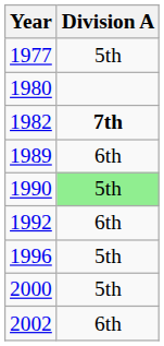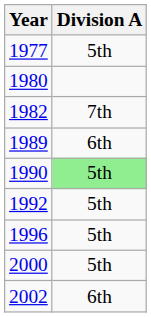1982 | Division A: bold -> normal
1992 | Division A: 6th -> 5th
